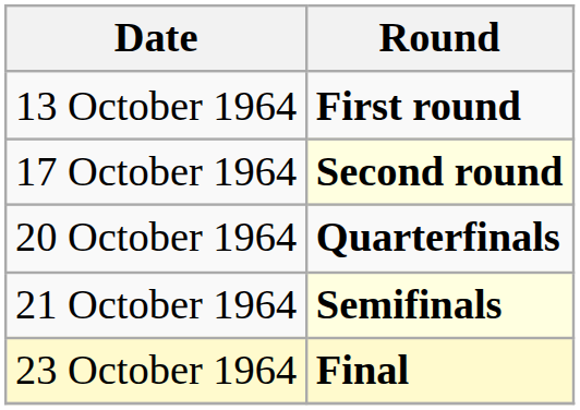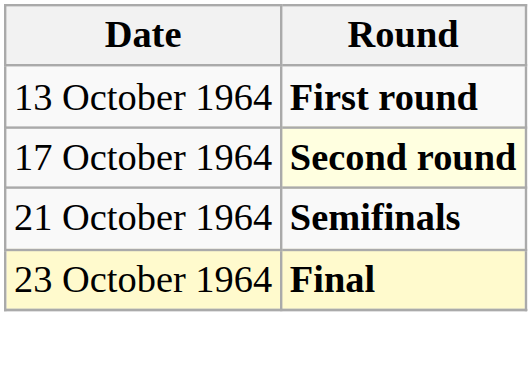- row: 20 October 1964 | Quarterfinals
21 October 1964 | Round: lightyellow background -> no background
